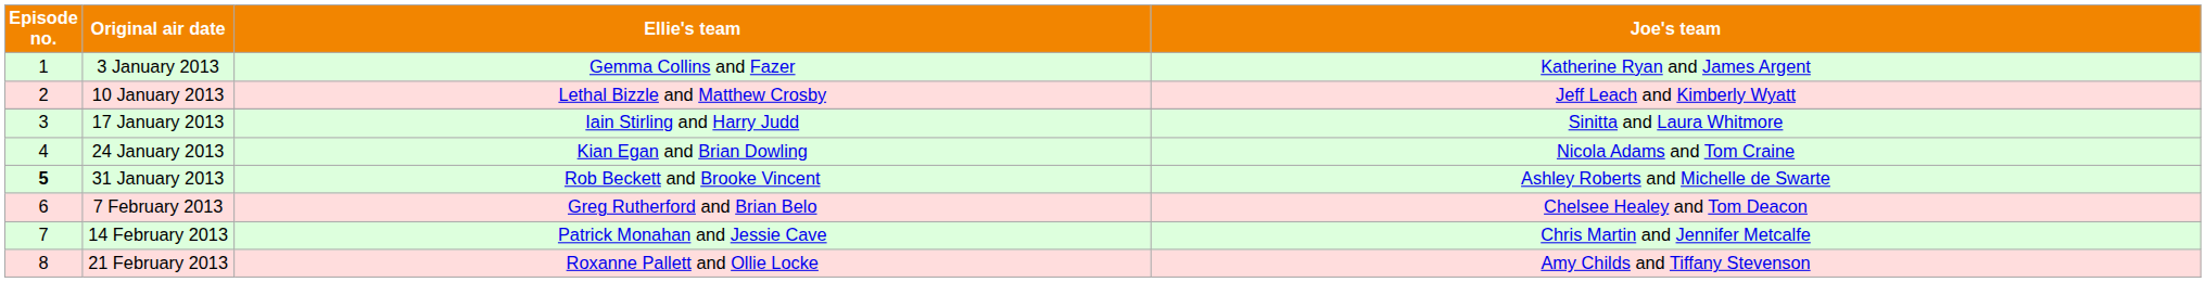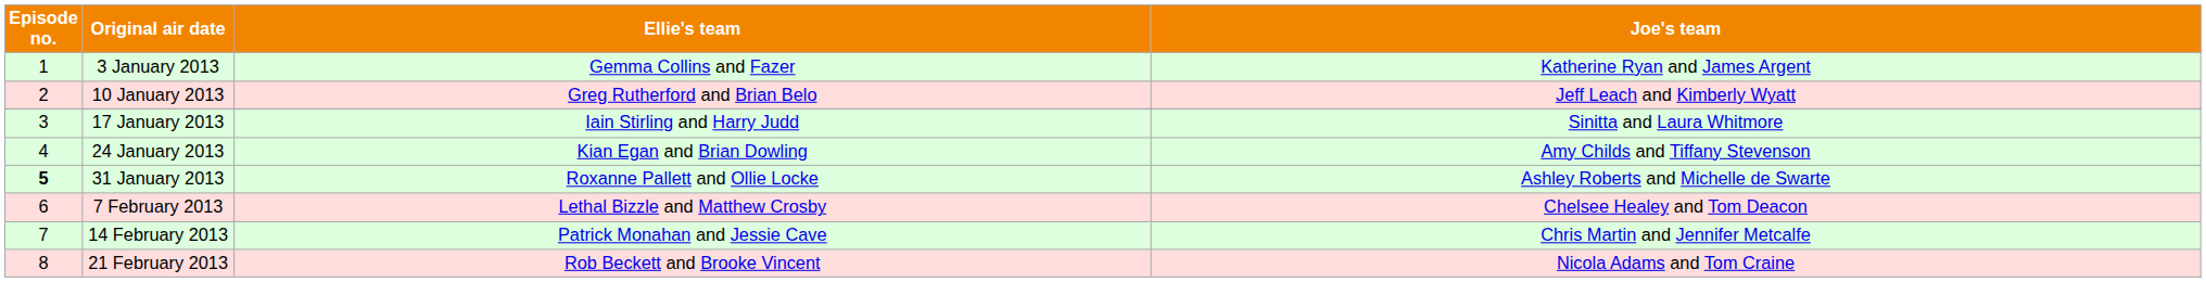10 January 2013 | Ellie's team: Lethal Bizzle and Matthew Crosby -> Greg Rutherford and Brian Belo
24 January 2013 | Joe's team: Nicola Adams and Tom Craine -> Amy Childs and Tiffany Stevenson
31 January 2013 | Ellie's team: Rob Beckett and Brooke Vincent -> Roxanne Pallett and Ollie Locke
7 February 2013 | Ellie's team: Greg Rutherford and Brian Belo -> Lethal Bizzle and Matthew Crosby
21 February 2013 | Ellie's team: Roxanne Pallett and Ollie Locke -> Rob Beckett and Brooke Vincent
21 February 2013 | Joe's team: Amy Childs and Tiffany Stevenson -> Nicola Adams and Tom Craine
